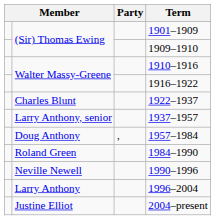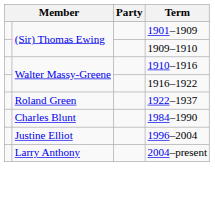1922–1937 | column 2: Charles Blunt -> Roland Green
- row: Larry Anthony, senior | 1937–1957
- row: Doug Anthony | , | 1957–1984
1984–1990 | column 2: Roland Green -> Charles Blunt
- row: Neville Newell | 1990–1996
1996–2004 | column 2: Larry Anthony -> Justine Elliot
2004–present | column 2: Justine Elliot -> Larry Anthony
